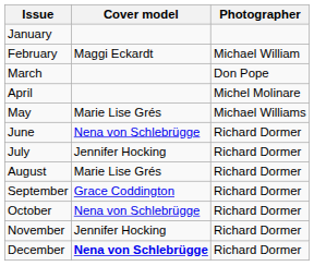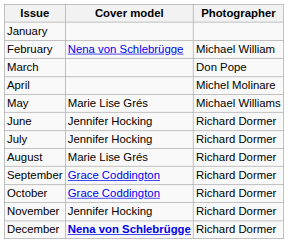February | Cover model: Maggi Eckardt -> Nena von Schlebrügge
June | Cover model: Nena von Schlebrügge -> Jennifer Hocking
October | Cover model: Nena von Schlebrügge -> Grace Coddington
